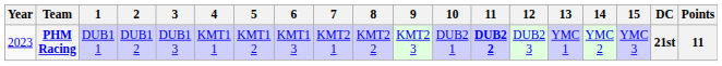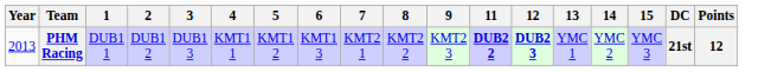- column: 10 | DUB2 1
PHM Racing | Year: 2023 -> 2013
PHM Racing | 12: normal -> bold
PHM Racing | Points: 11 -> 12
